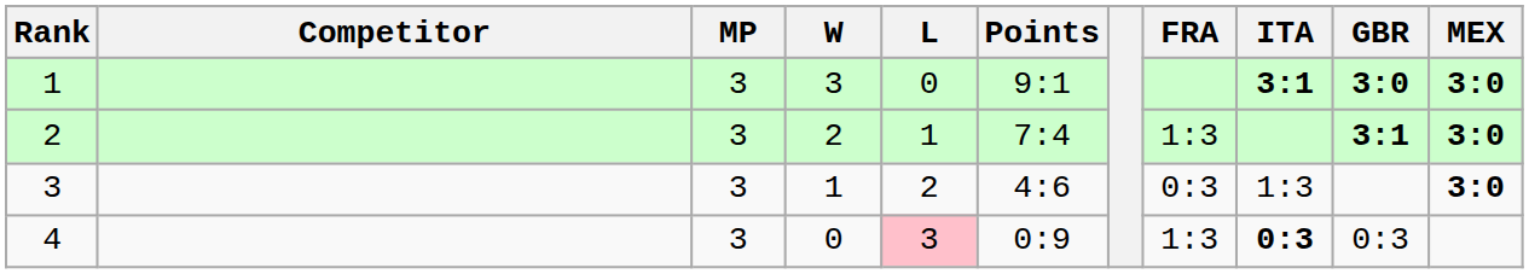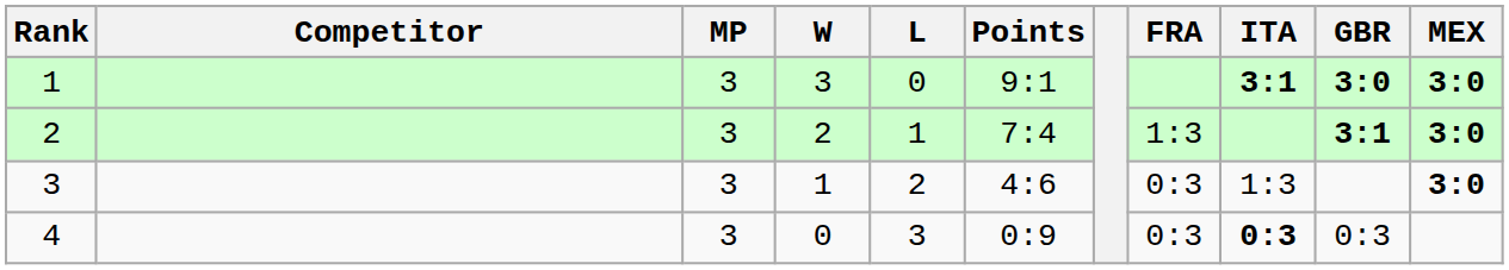4 | L: pink background -> no background
4 | FRA: 1:3 -> 0:3
